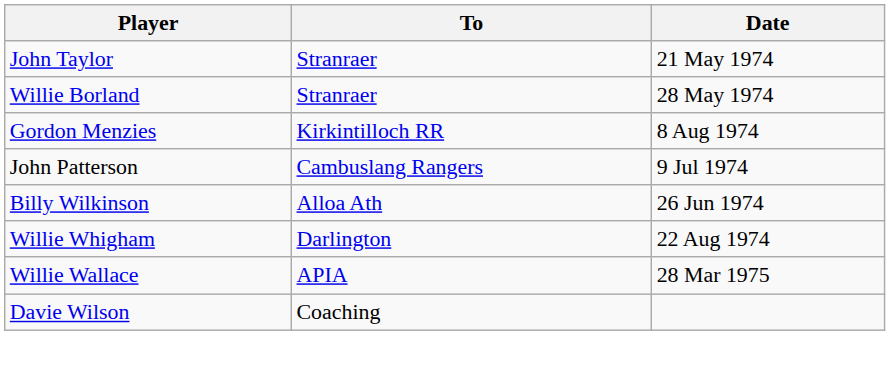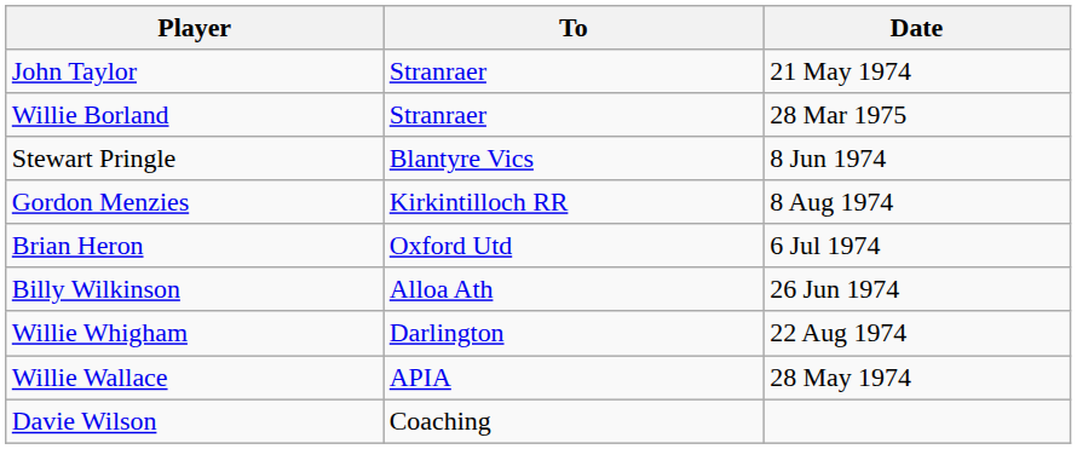Willie Borland | Date: 28 May 1974 -> 28 Mar 1975
+ row: Stewart Pringle | Blantyre Vics | 8 Jun 1974
+ row: Brian Heron | Oxford Utd | 6 Jul 1974
- row: John Patterson | Cambuslang Rangers | 9 Jul 1974
Willie Wallace | Date: 28 Mar 1975 -> 28 May 1974
